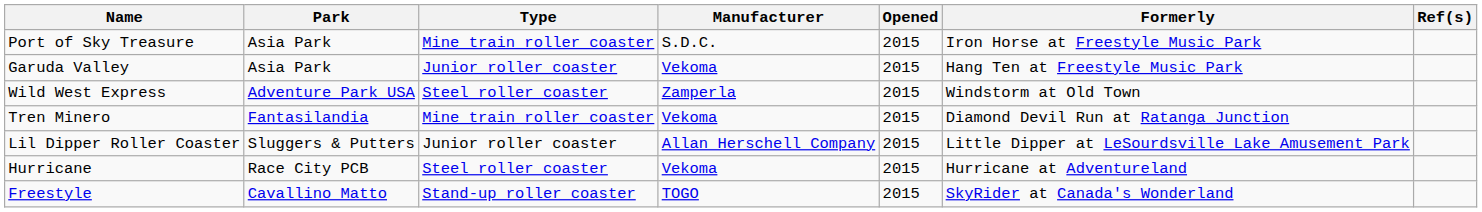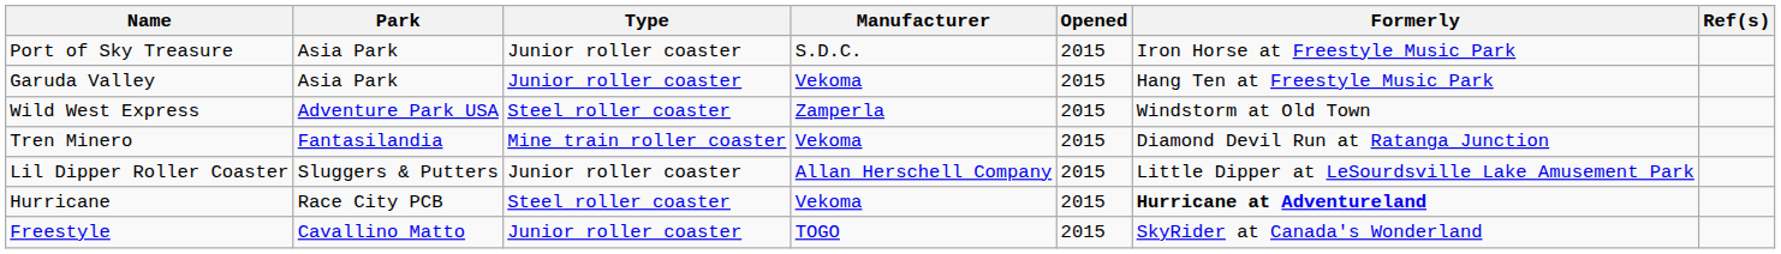Port of Sky Treasure | Type: Mine train roller coaster -> Junior roller coaster
Hurricane | Formerly: normal -> bold
Freestyle | Type: Stand-up roller coaster -> Junior roller coaster
